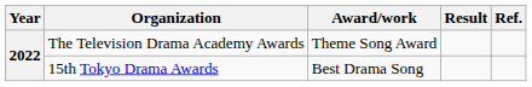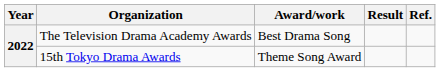The Television Drama Academy Awards | Award/work: Theme Song Award -> Best Drama Song
15th Tokyo Drama Awards | Award/work: Best Drama Song -> Theme Song Award
